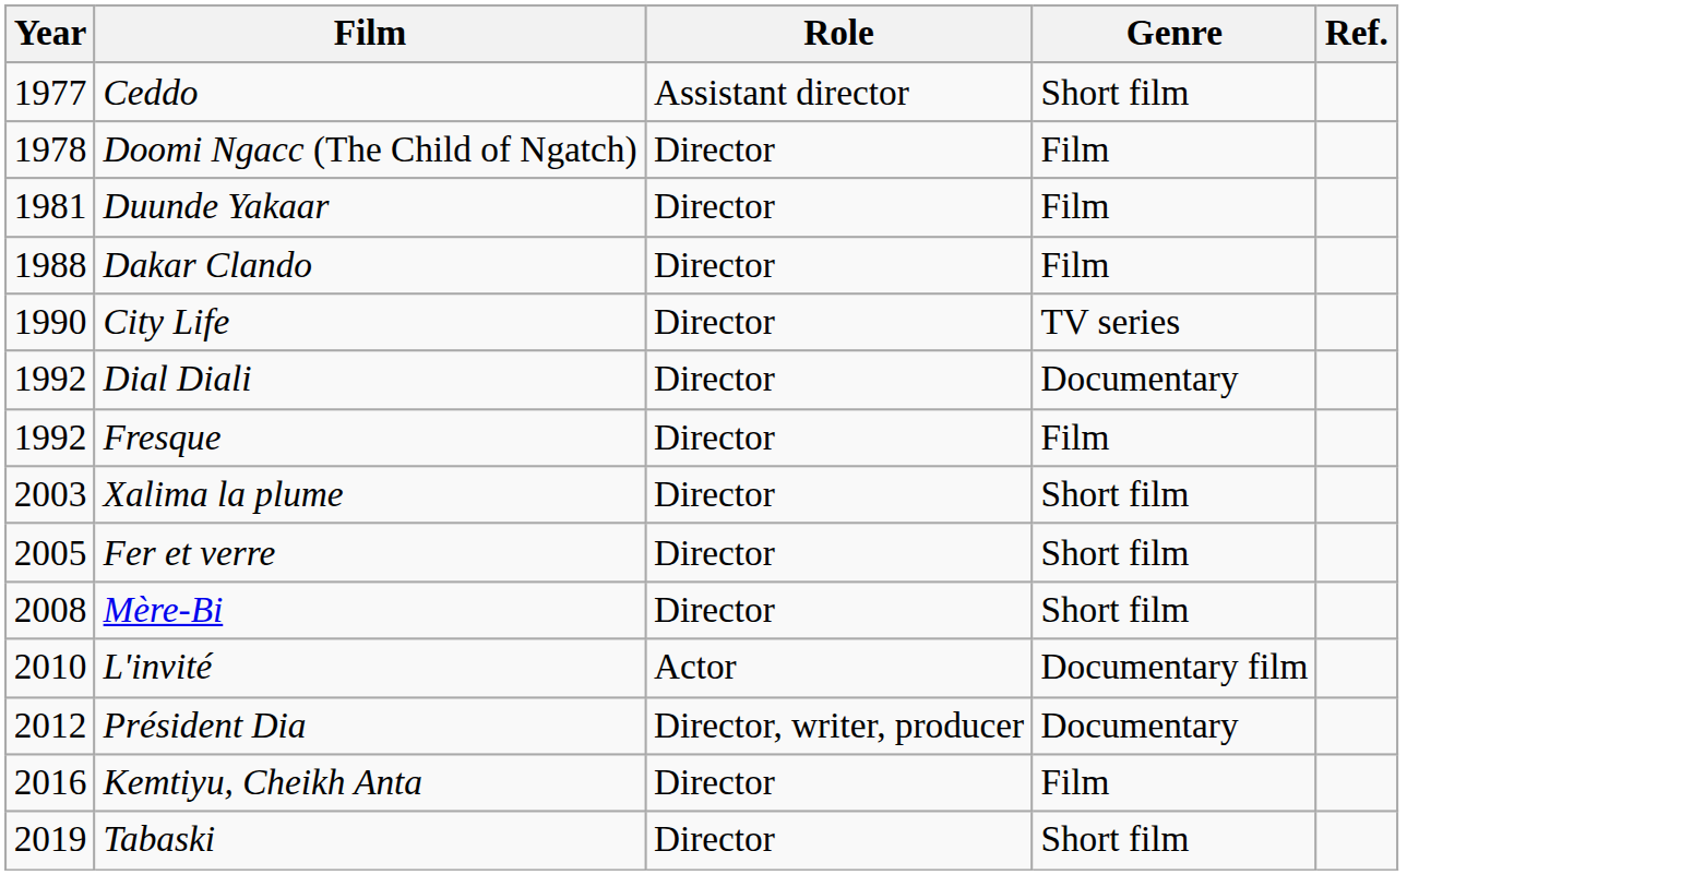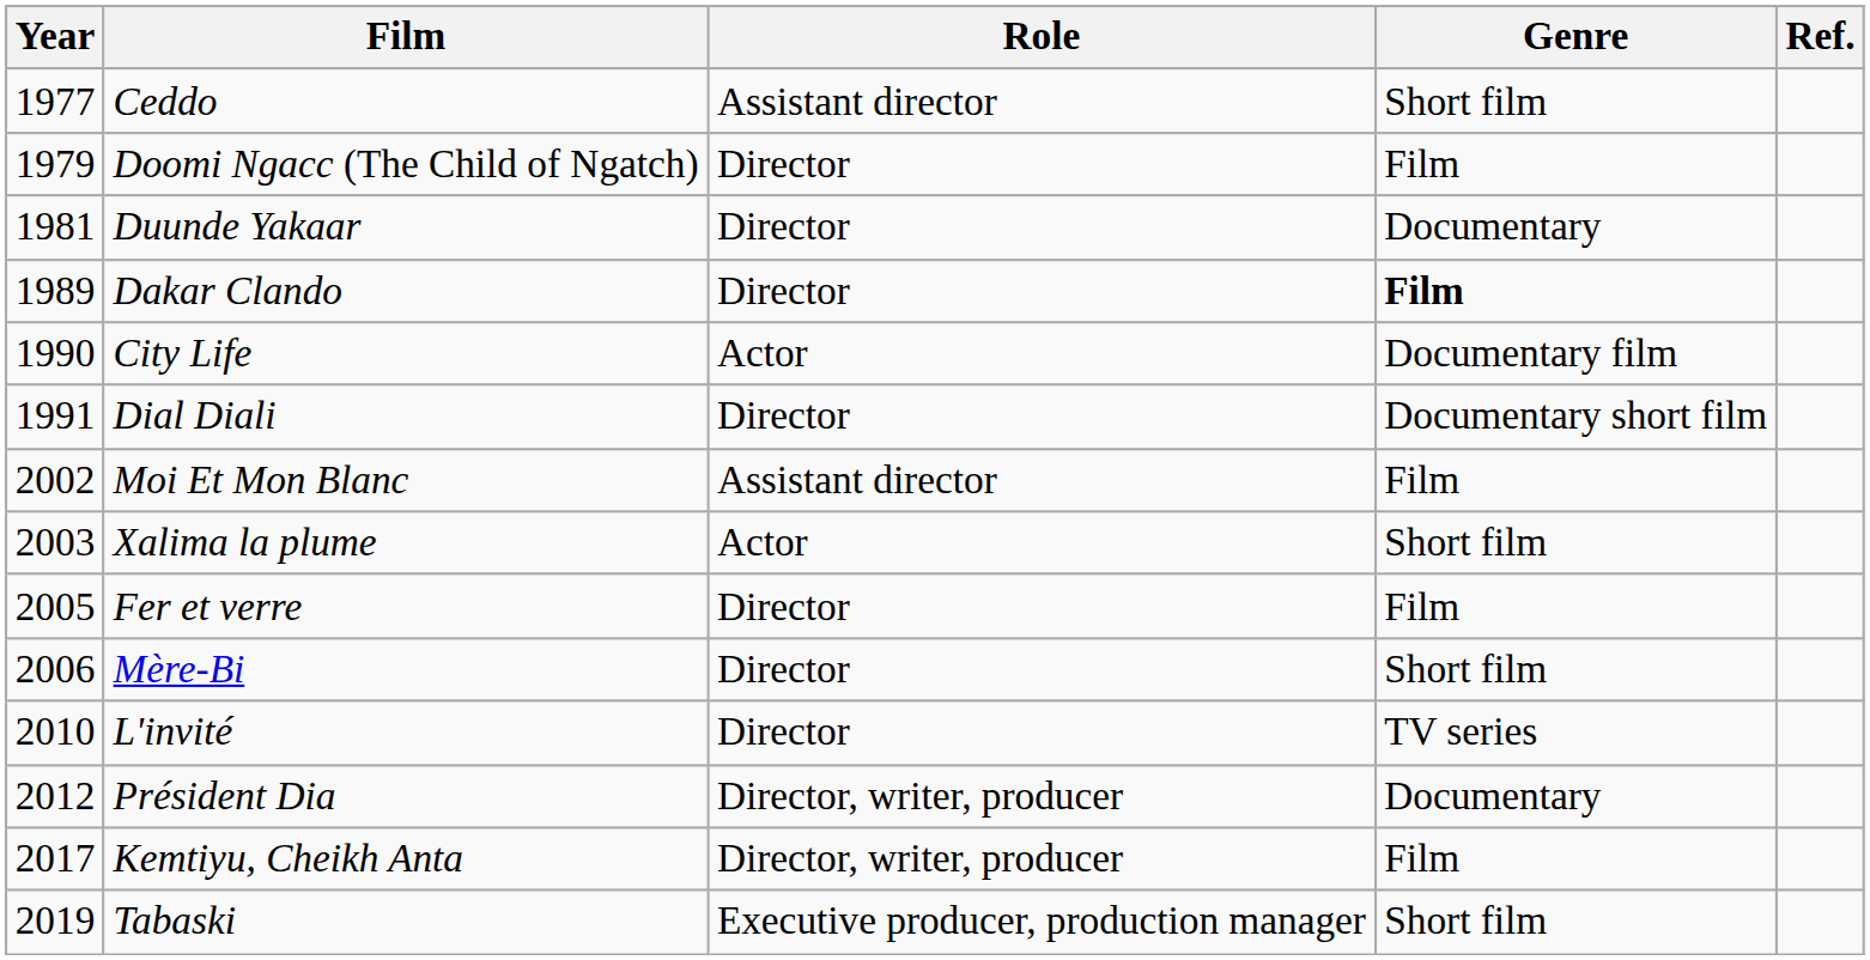Doomi Ngacc (The Child of Ngatch) | Year: 1978 -> 1979
Duunde Yakaar | Genre: Film -> Documentary
Dakar Clando | Year: 1988 -> 1989
Dakar Clando | Genre: normal -> bold
City Life | Role: Director -> Actor
City Life | Genre: TV series -> Documentary film
Dial Diali | Year: 1992 -> 1991
Dial Diali | Genre: Documentary -> Documentary short film
- row: 1992 | Fresque | Director | Film
+ row: 2002 | Moi Et Mon Blanc | Assistant director | Film
Xalima la plume | Role: Director -> Actor
Fer et verre | Genre: Short film -> Film
Mère-Bi | Year: 2008 -> 2006
L'invité | Role: Actor -> Director
L'invité | Genre: Documentary film -> TV series
Kemtiyu, Cheikh Anta | Year: 2016 -> 2017
Kemtiyu, Cheikh Anta | Role: Director -> Director, writer, producer
Tabaski | Role: Director -> Executive producer, production manager
